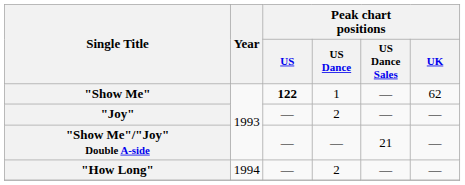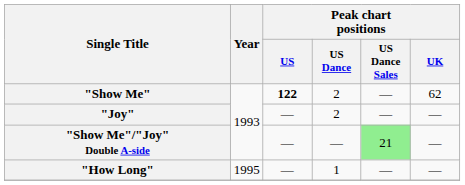"Show Me" | Peak chart positions / US Dance: 1 -> 2
"Show Me"/"Joy" Double A-side | Peak chart positions / US Dance Sales: no background -> lightgreen background
"How Long" | Year: 1994 -> 1995
"How Long" | Peak chart positions / US Dance: 2 -> 1
